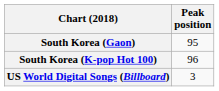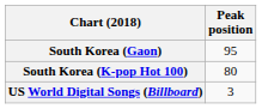South Korea (K-pop Hot 100) | Peak position: 96 -> 80
